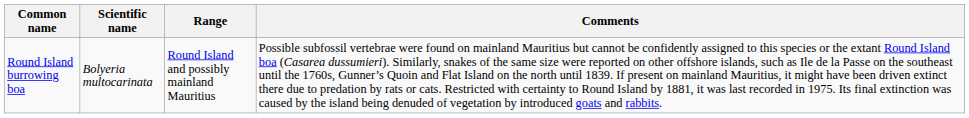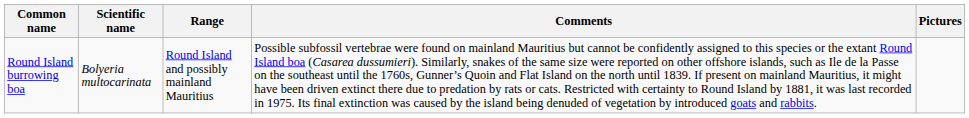+ column: Pictures
